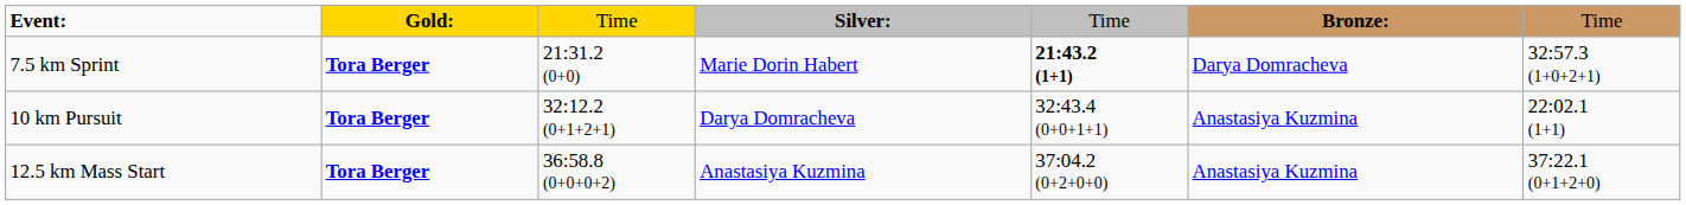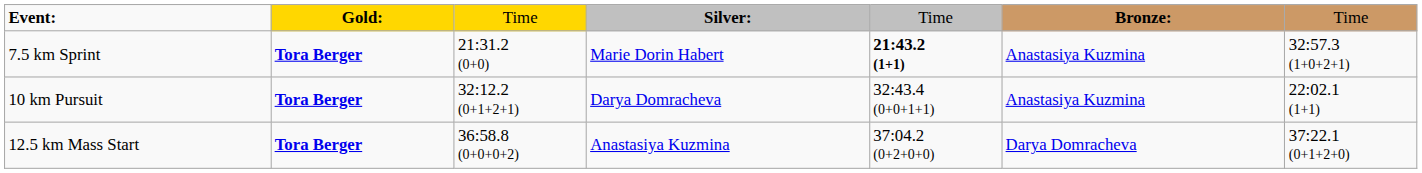7.5 km Sprint | column 6: Darya Domracheva -> Anastasiya Kuzmina
12.5 km Mass Start | column 6: Anastasiya Kuzmina -> Darya Domracheva
